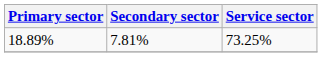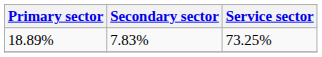18.89% | Secondary sector: 7.81% -> 7.83%
